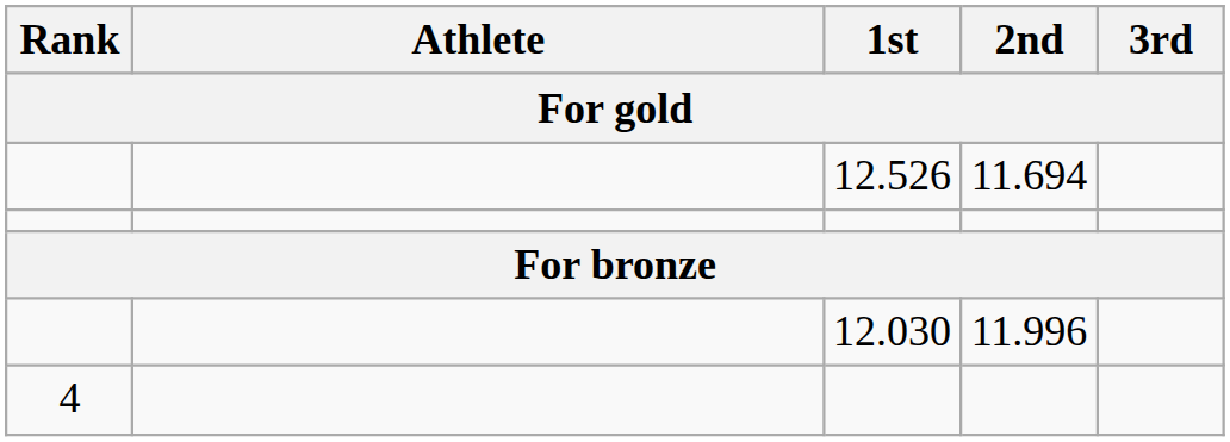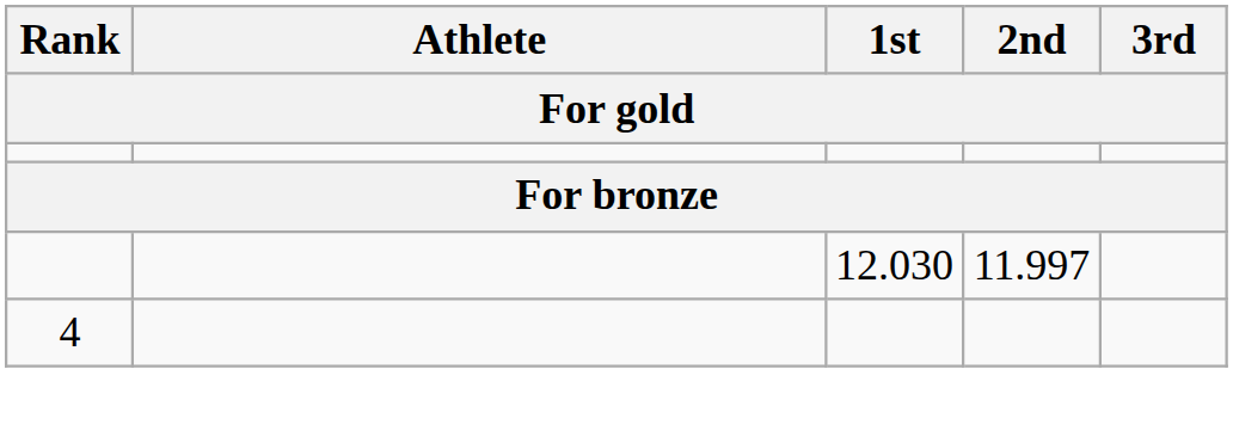- row: 12.526 | 11.694
12.030 | 2nd: 11.996 -> 11.997
